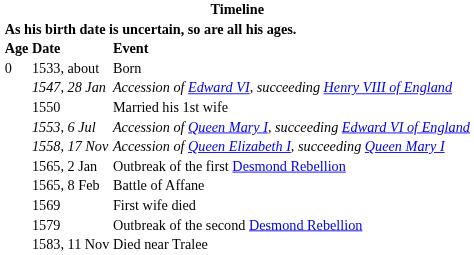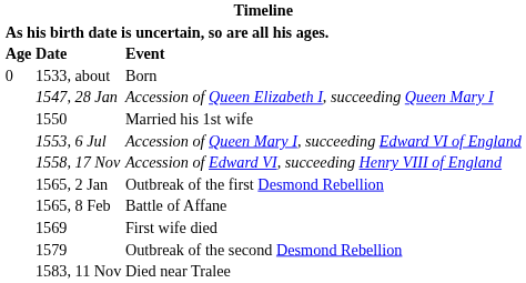1547, 28 Jan | Event: Accession of Edward VI, succeeding Henry VIII of England -> Accession of Queen Elizabeth I, succeeding Queen Mary I
1558, 17 Nov | Event: Accession of Queen Elizabeth I, succeeding Queen Mary I -> Accession of Edward VI, succeeding Henry VIII of England
